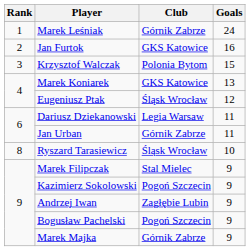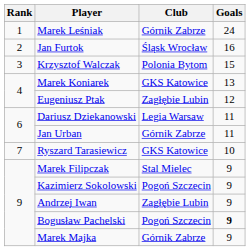Jan Furtok | Club: GKS Katowice -> Śląsk Wrocław
Eugeniusz Ptak | Club: Śląsk Wrocław -> Zagłębie Lubin
Ryszard Tarasiewicz | Rank: 8 -> 7
Ryszard Tarasiewicz | Club: Śląsk Wrocław -> GKS Katowice
Bogusław Pachelski | Goals: normal -> bold
